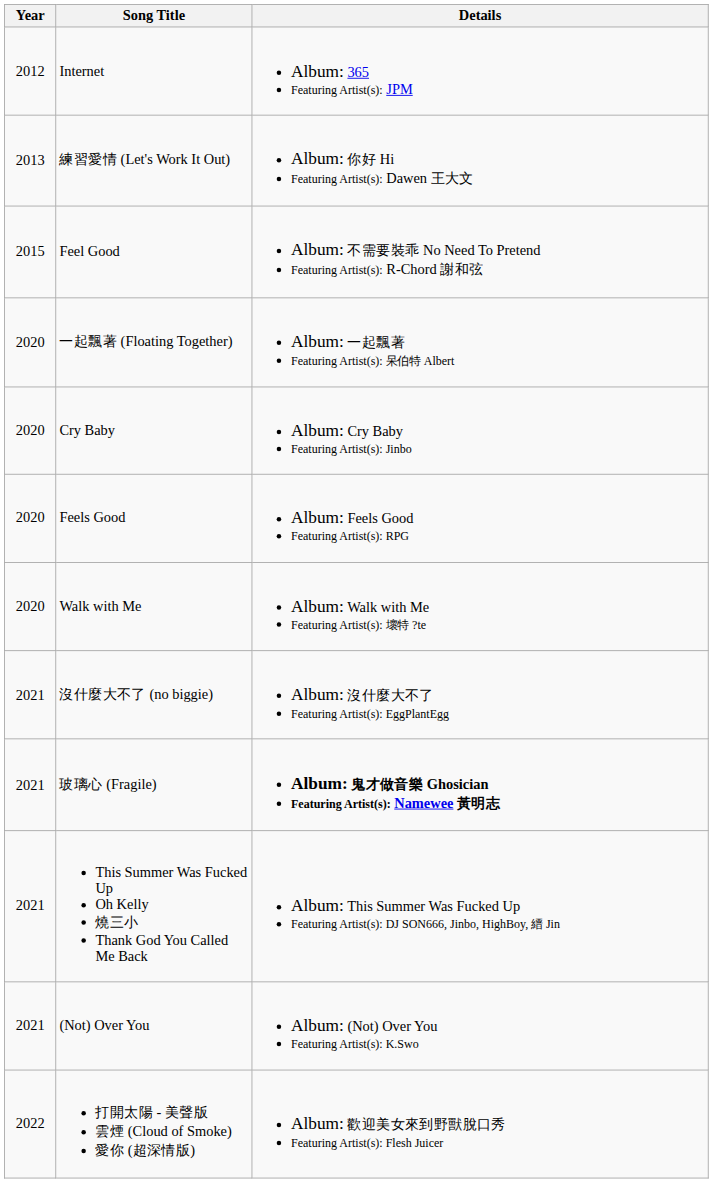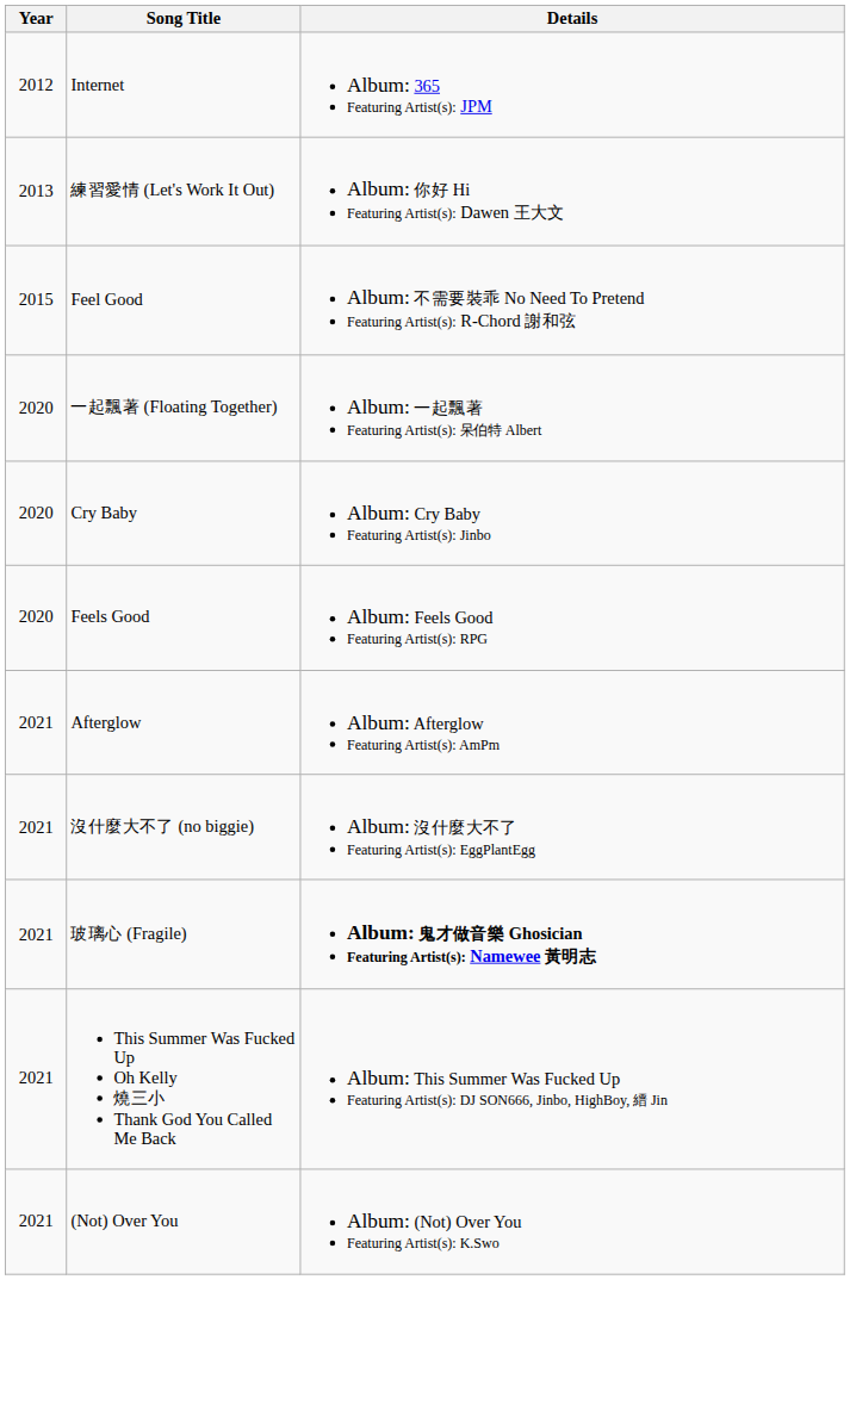- row: 2020 | Walk with Me | Album: Walk with Me Featuring Artist(s): 壞特 ?te
+ row: 2021 | Afterglow | Album: Afterglow Featuring Artist(s): AmPm
- row: 2022 | 打開太陽 - 美聲版 雲煙 (Cloud of Smoke) 愛你 (超深情版) | Album: 歡迎美女來到野獸脫口秀 Featuring Artist(s): Flesh Juicer
